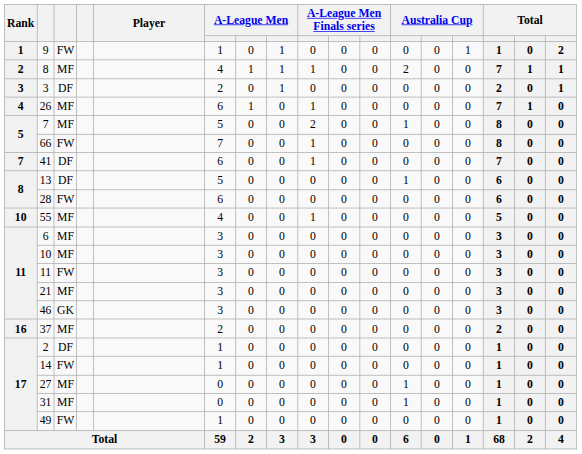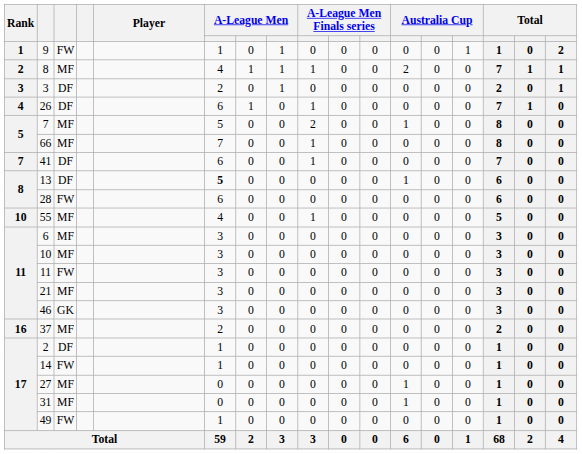26 | column 3: MF -> DF
66 | column 3: FW -> MF
13 | column 6: normal -> bold
